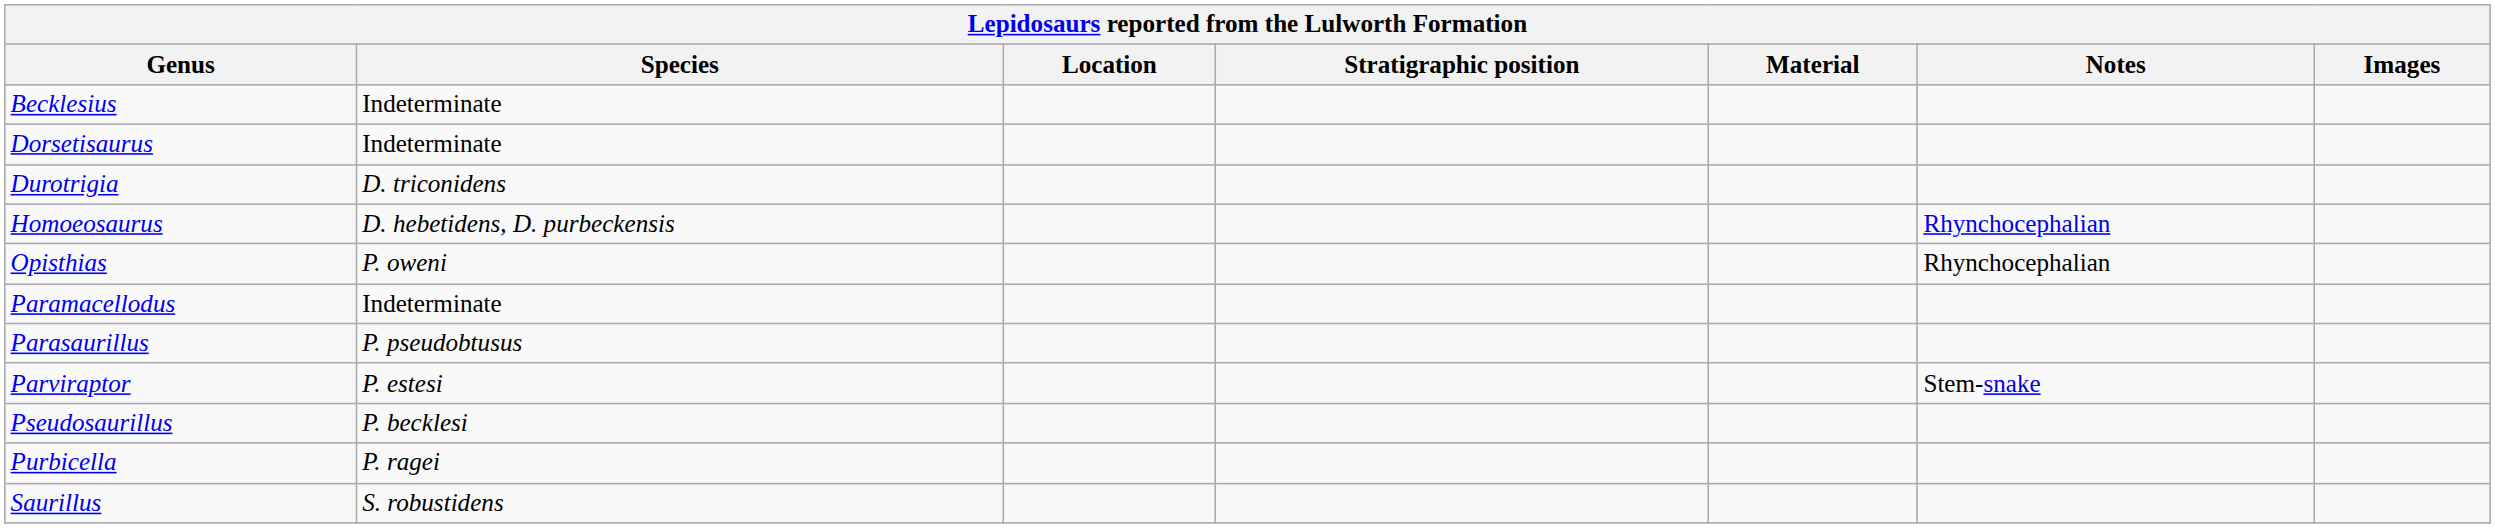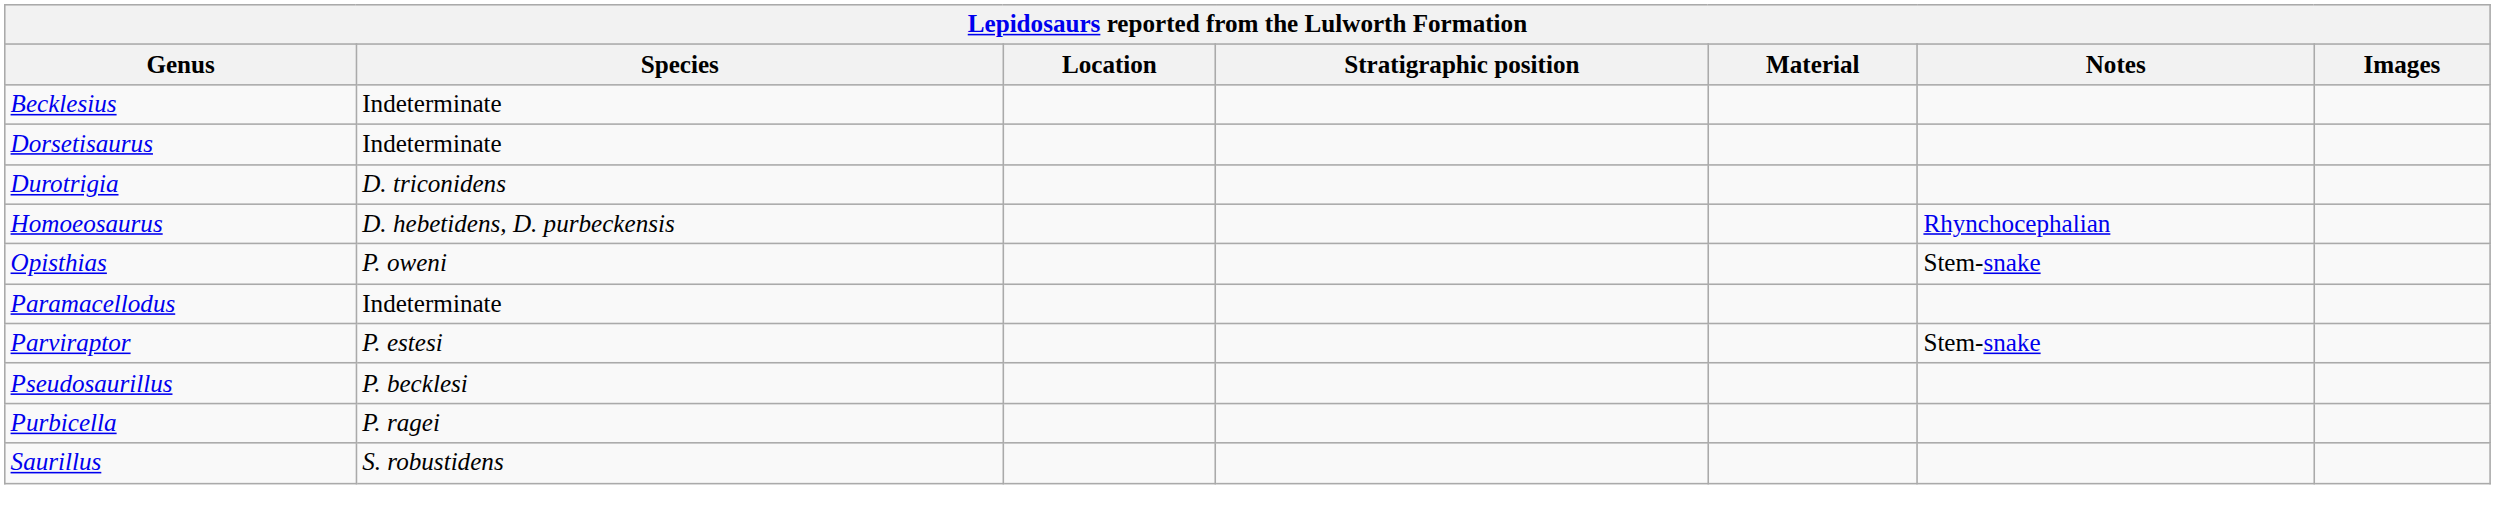Opisthias | Notes: Rhynchocephalian -> Stem-snake
- row: Parasaurillus | P. pseudobtusus
